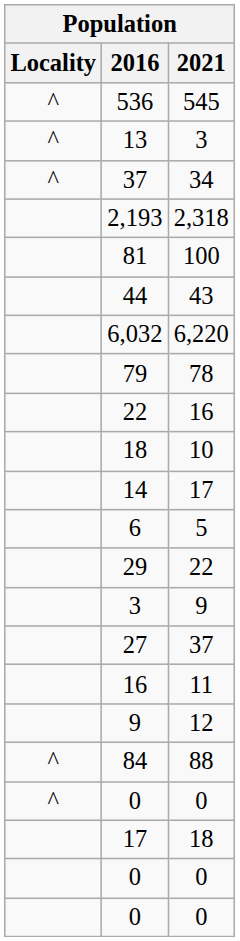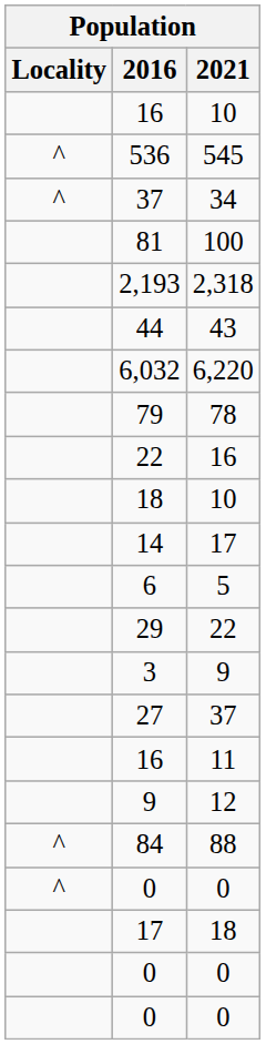+ row: 16 | 10
- row: ^ | 13 | 3
rows swapped: 2,193 <-> 81
